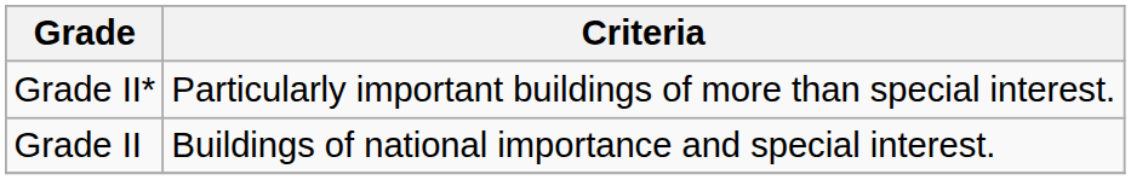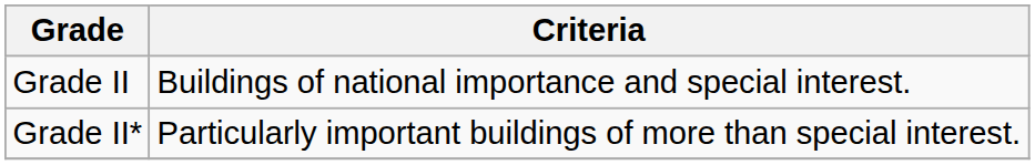rows swapped: Grade II* <-> Grade II
